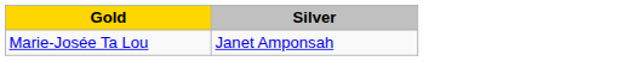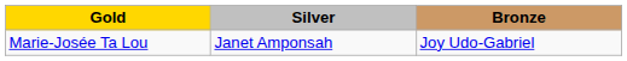+ column: Bronze | Joy Udo-Gabriel
